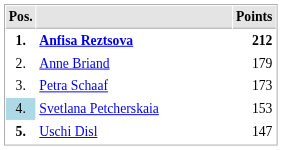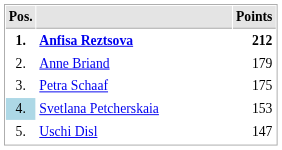Petra Schaaf | Points: 173 -> 175
Uschi Disl | Pos.: bold -> normal
